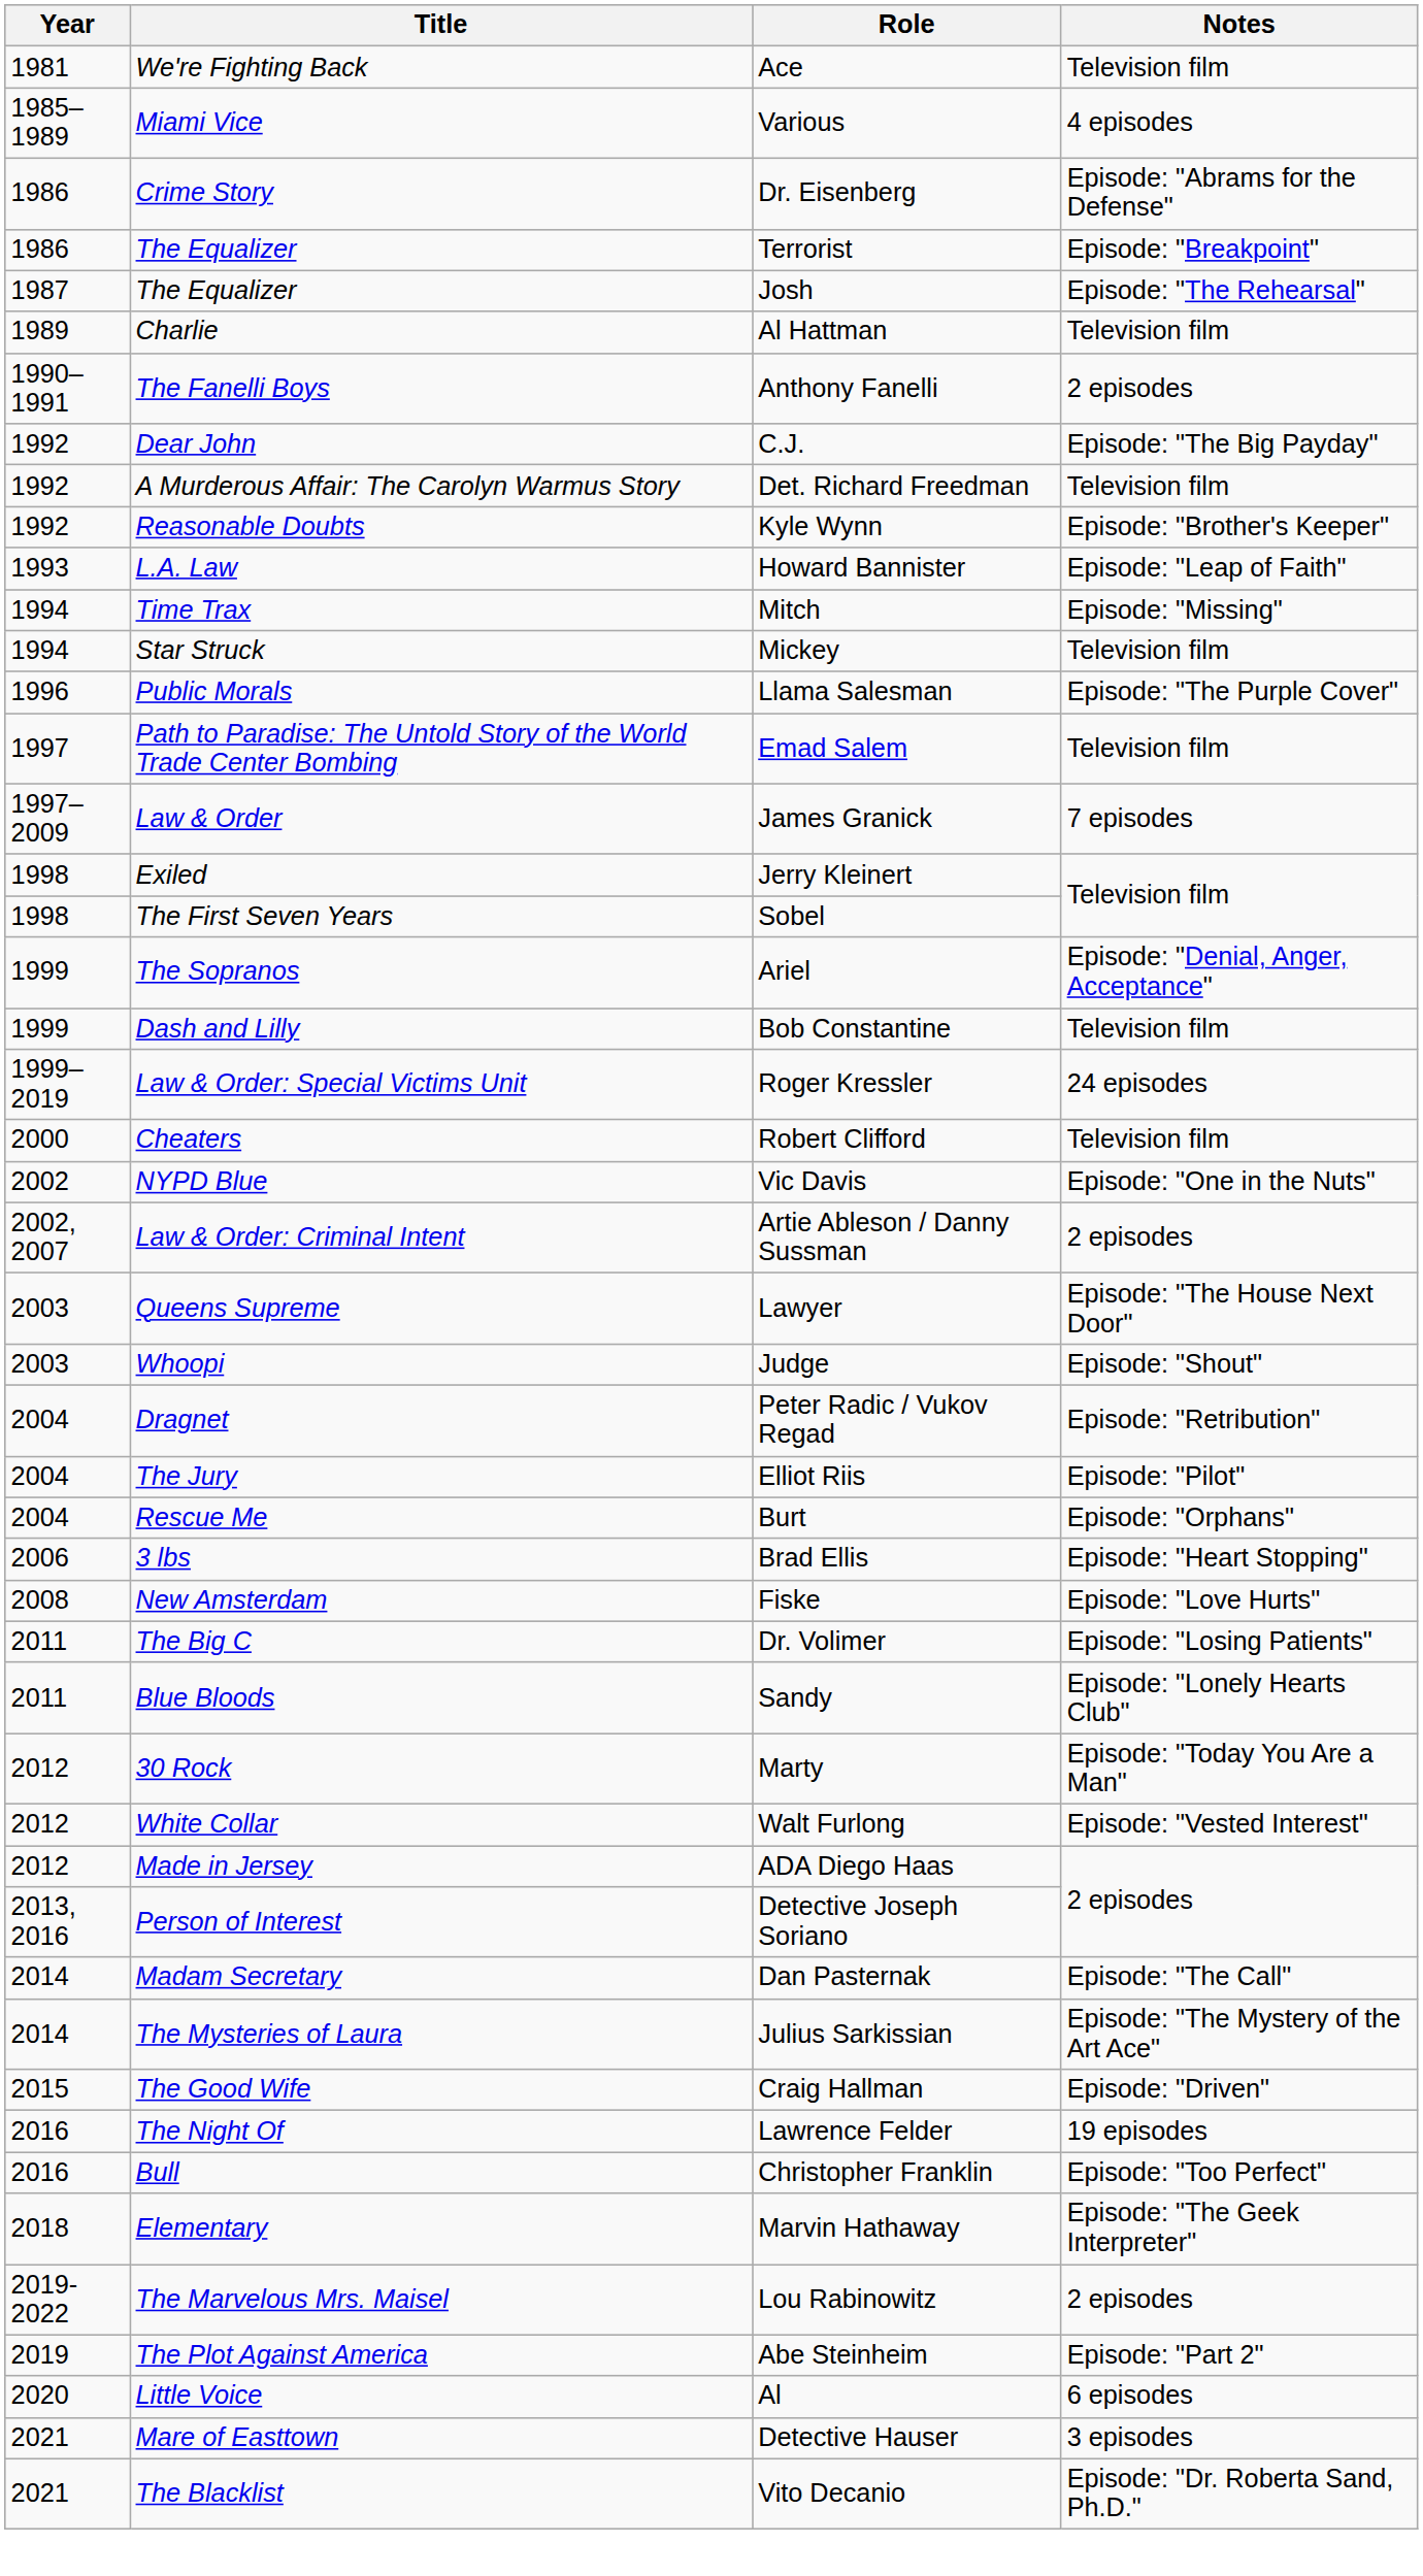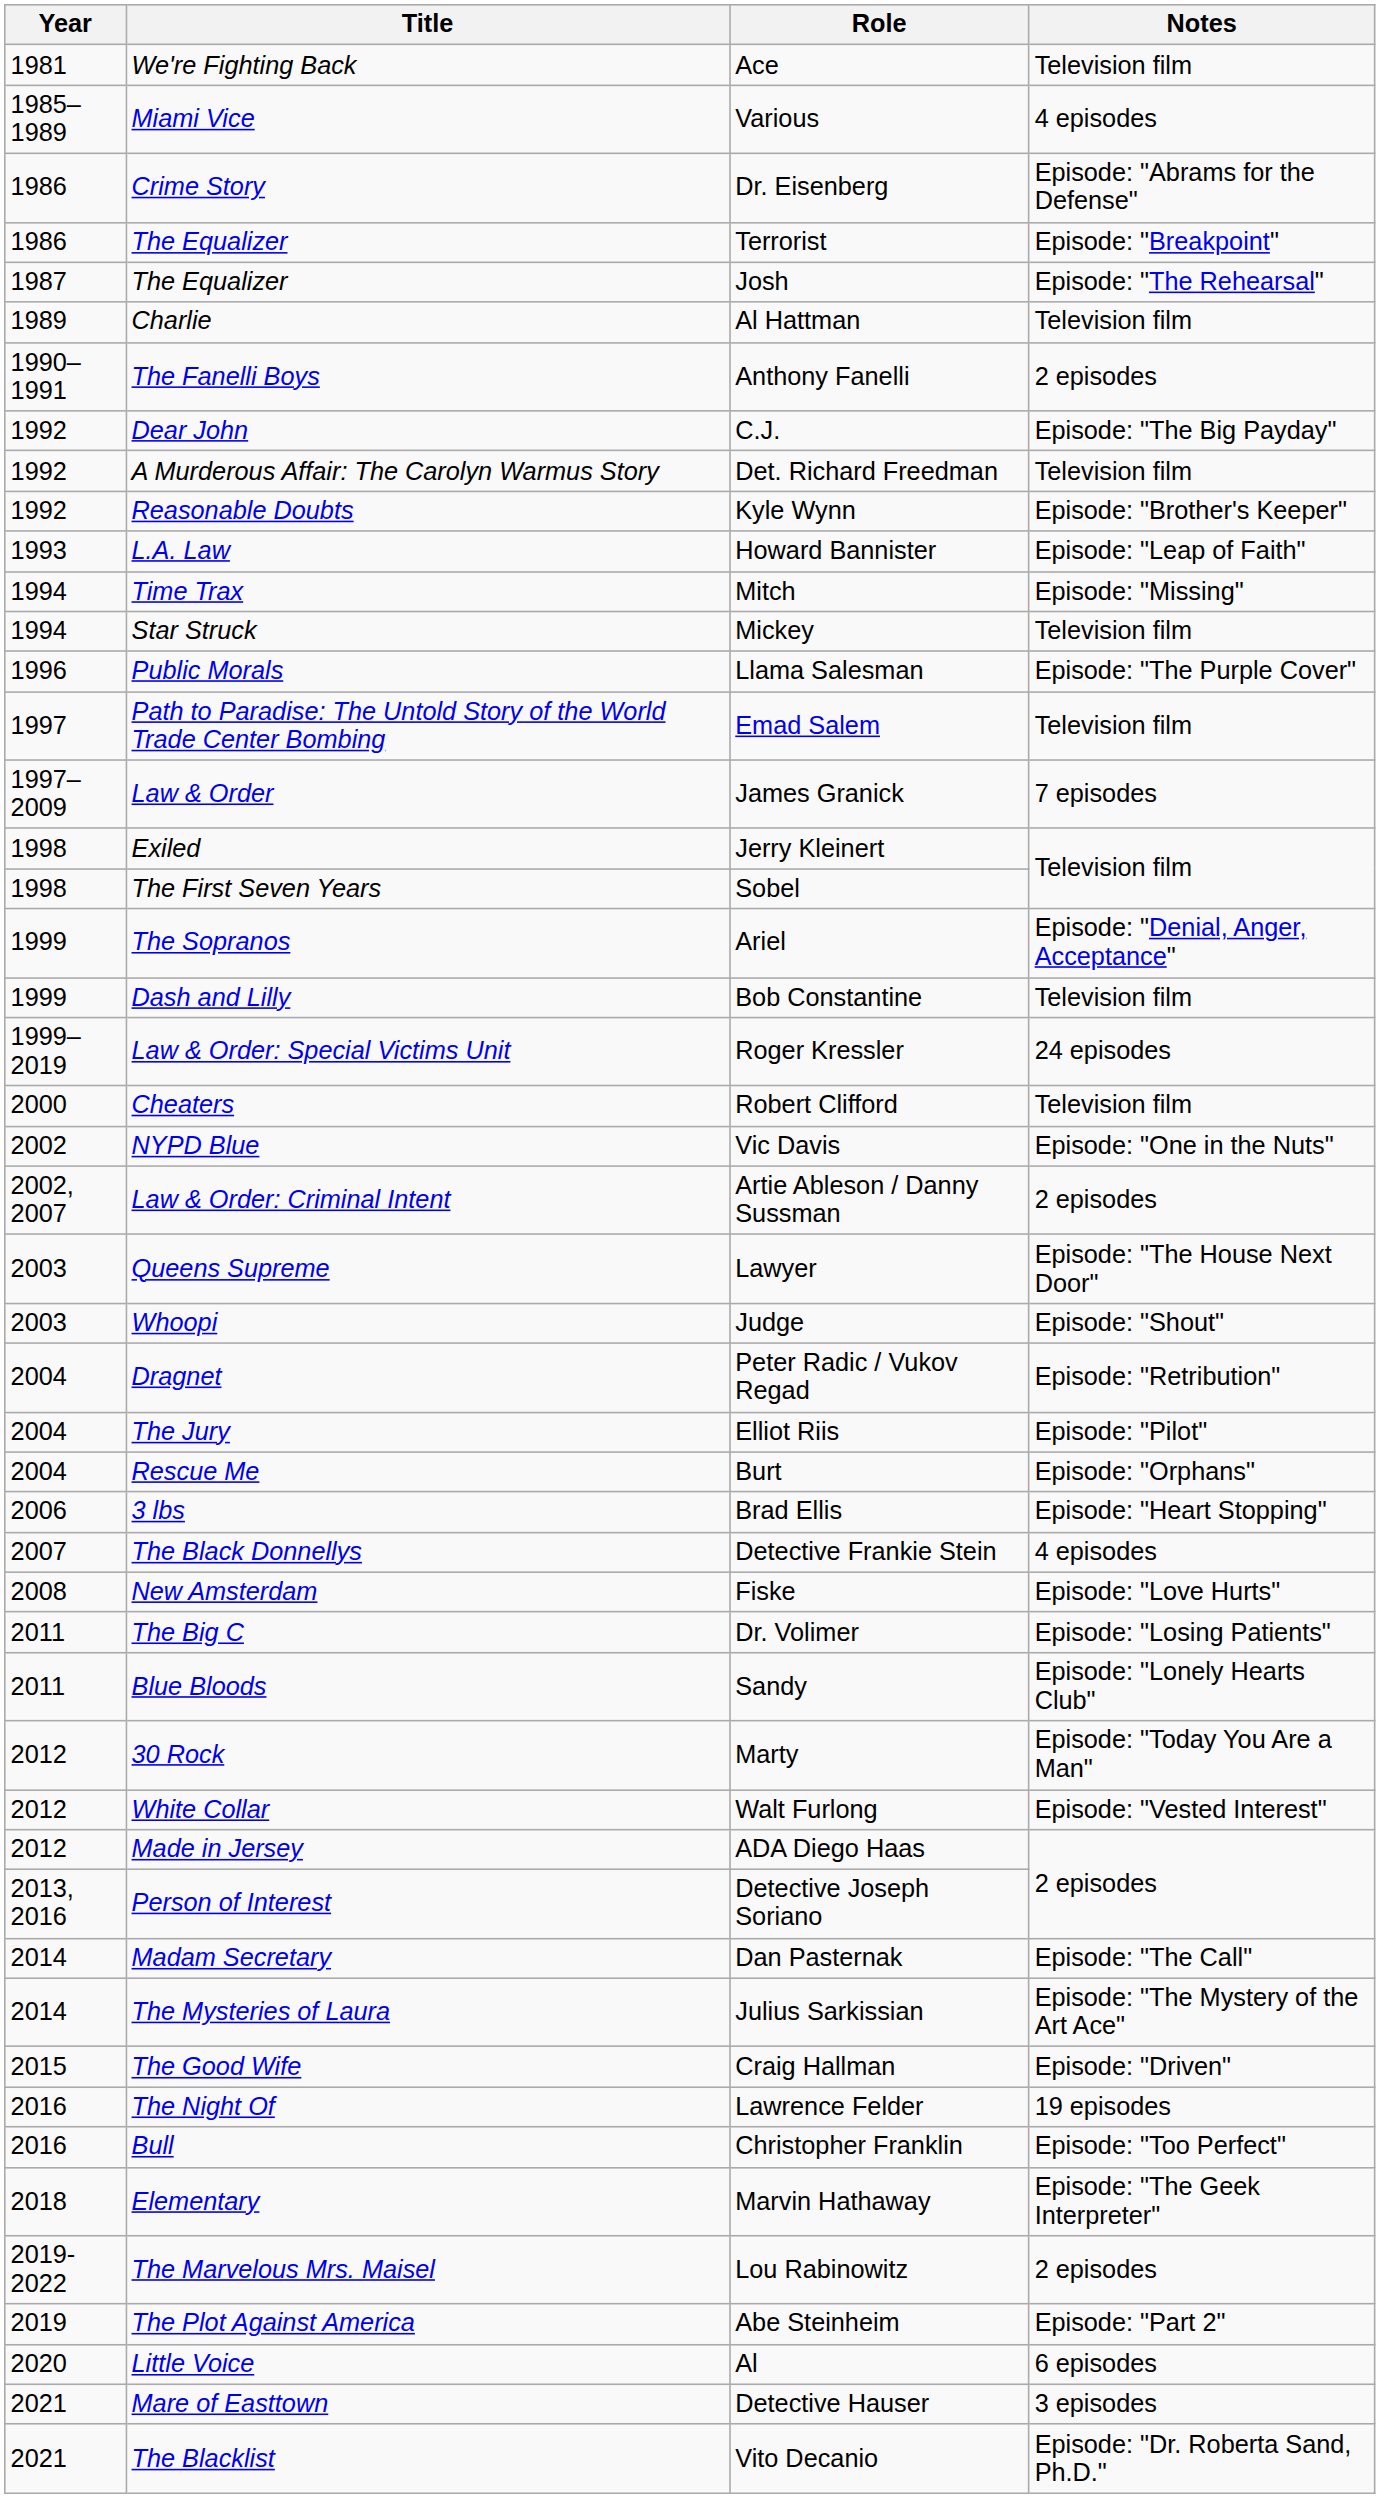+ row: 2007 | The Black Donnellys | Detective Frankie Stein | 4 episodes
